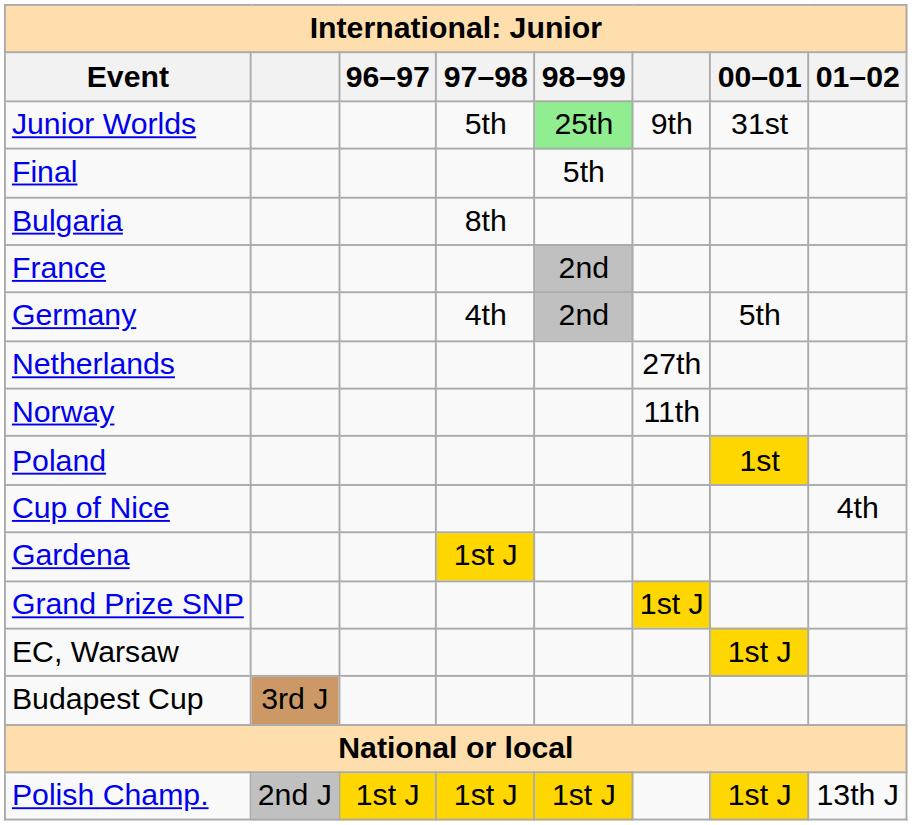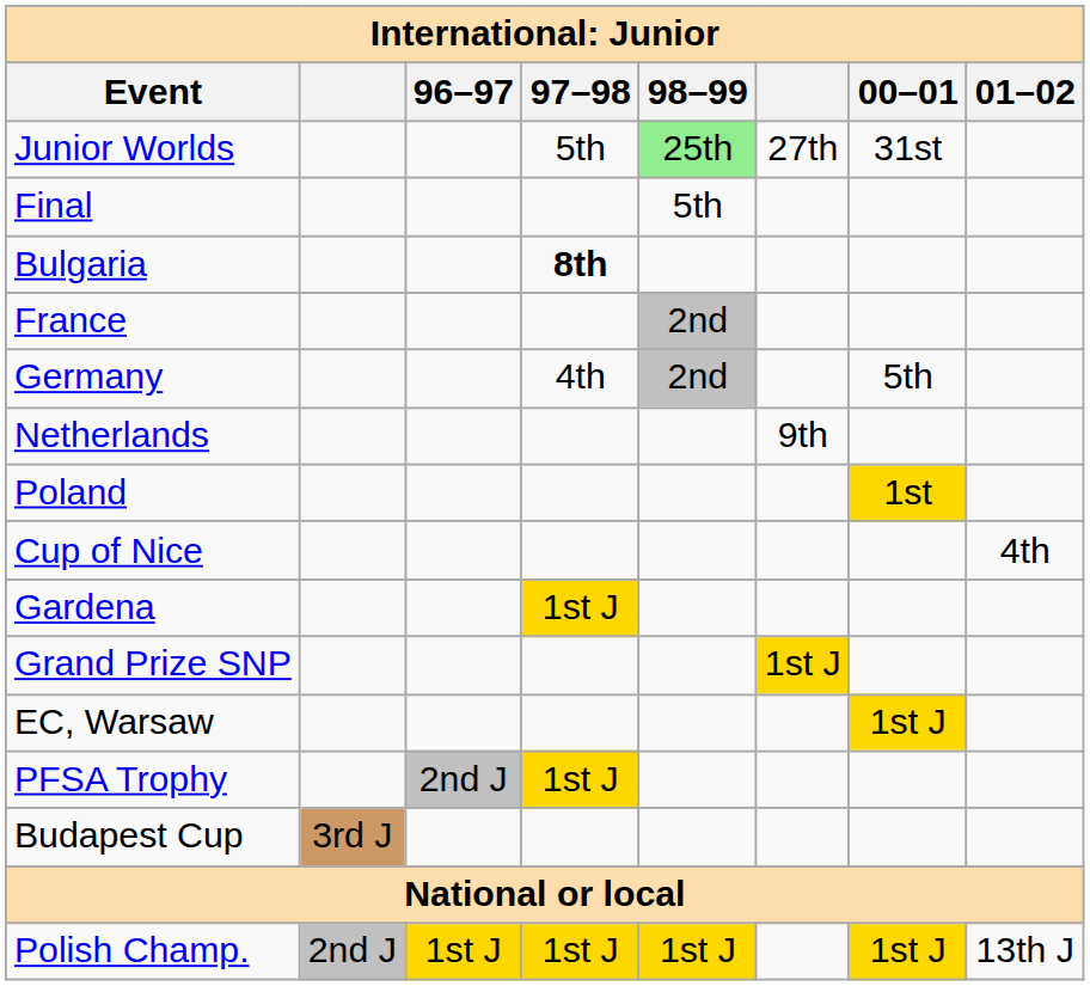Junior Worlds | column 6: 9th -> 27th
Bulgaria | 97–98: normal -> bold
Netherlands | column 6: 27th -> 9th
- row: Norway | 11th
+ row: PFSA Trophy | 2nd J | 1st J
